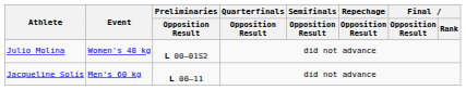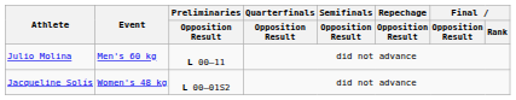Julio Molina | Event: Women's 48 kg -> Men's 60 kg
Julio Molina | Preliminaries / Opposition Result: L 00–01S2 -> L 00–11
Jacqueline Solís | Event: Men's 60 kg -> Women's 48 kg
Jacqueline Solís | Preliminaries / Opposition Result: L 00–11 -> L 00–01S2
